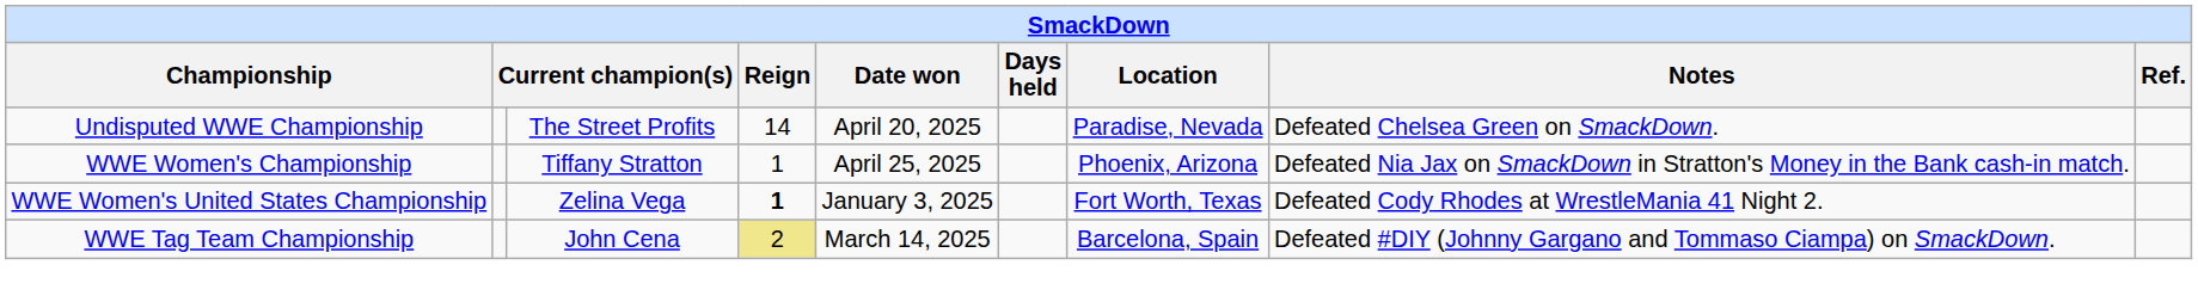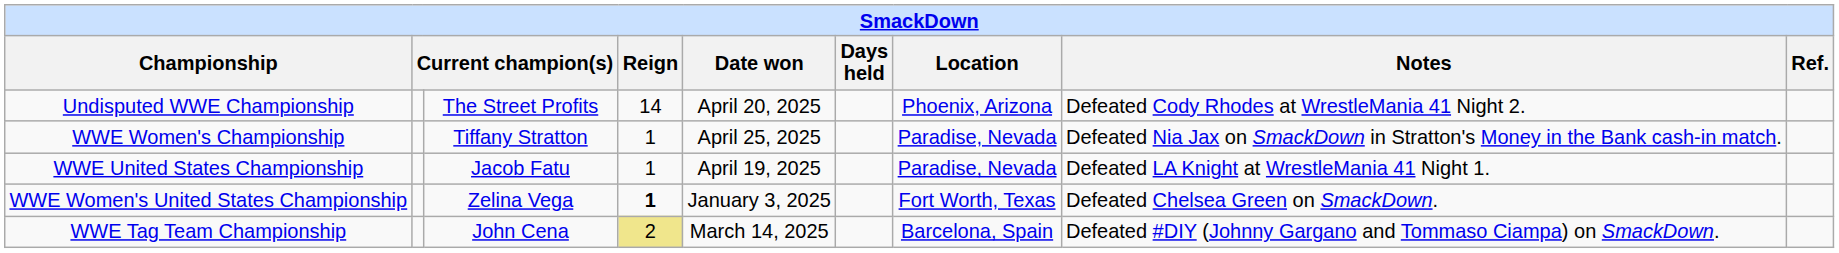Undisputed WWE Championship | Location: Paradise, Nevada -> Phoenix, Arizona
Undisputed WWE Championship | Notes: Defeated Chelsea Green on SmackDown. -> Defeated Cody Rhodes at WrestleMania 41 Night 2.
WWE Women's Championship | Location: Phoenix, Arizona -> Paradise, Nevada
+ row: WWE United States Championship | Jacob Fatu | 1 | April 19, 2025 | Paradise, Nevada | Defeated LA Knight at WrestleMania 41 Night 1.
WWE Women's United States Championship | Notes: Defeated Cody Rhodes at WrestleMania 41 Night 2. -> Defeated Chelsea Green on SmackDown.
